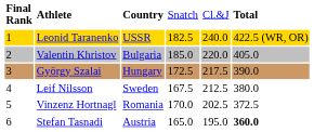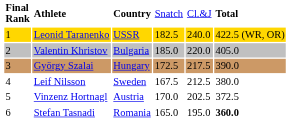Vinzenz Hortnagl | column 3: Romania -> Austria
Stefan Tasnadi | column 3: Austria -> Romania
